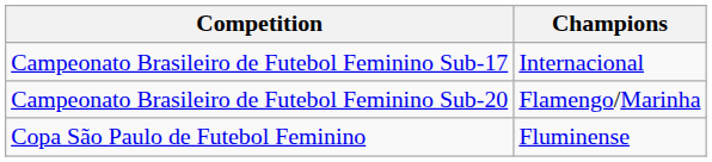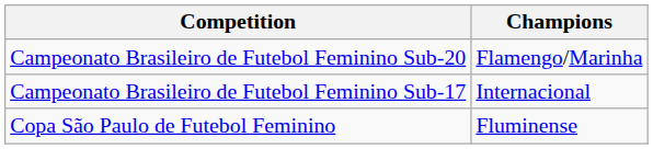rows swapped: Campeonato Brasileiro de Futebol Feminino Sub-20 <-> Campeonato Brasileiro de Futebol Feminino Sub-17
